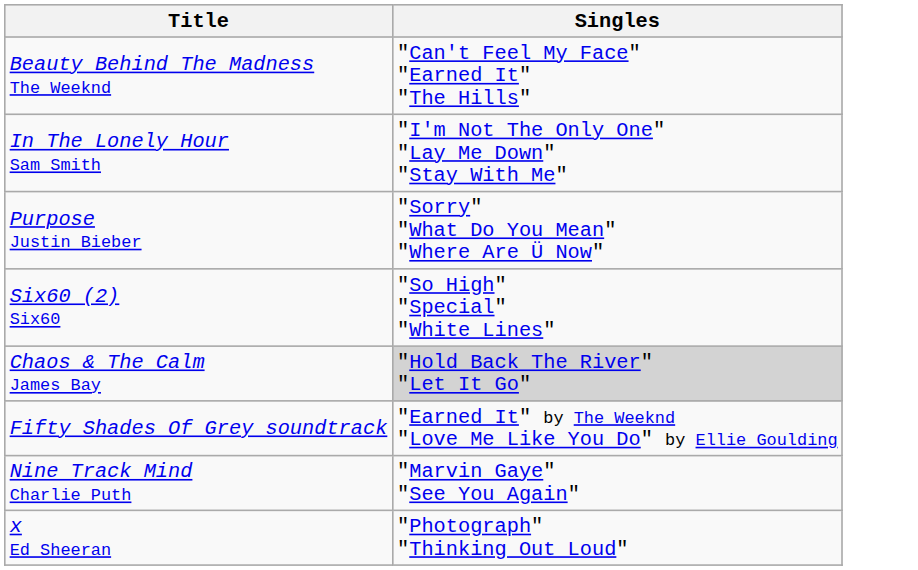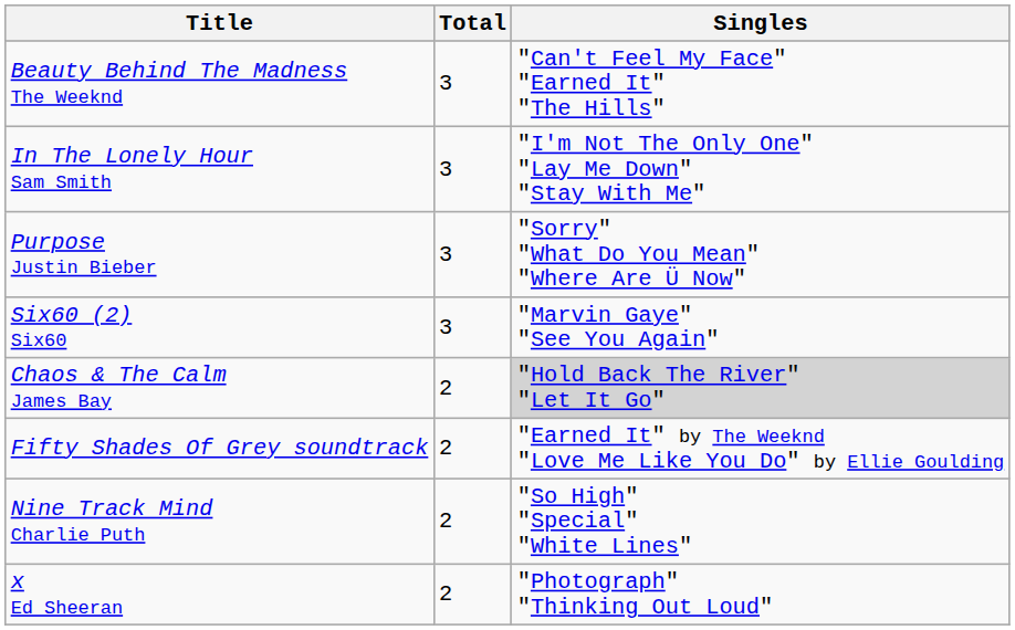+ column: Total | 3 | 3 | 3 | 3 | 2 | 2 | 2 | 2
Six60 (2) Six60 | Singles: "So High" "Special" "White Lines" -> "Marvin Gaye" "See You Again"
Nine Track Mind Charlie Puth | Singles: "Marvin Gaye" "See You Again" -> "So High" "Special" "White Lines"
